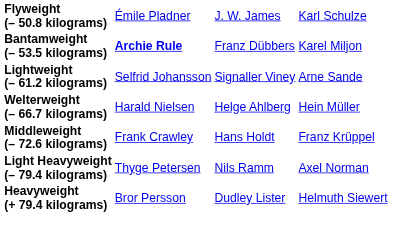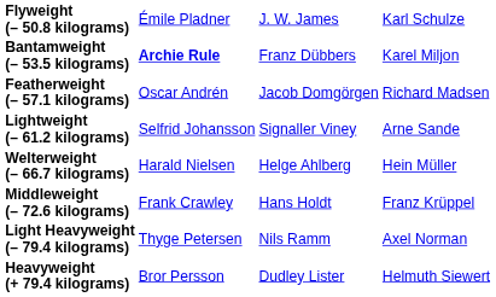+ row: Featherweight (– 57.1 kilograms) | Oscar Andrén | Jacob Domgörgen | Richard Madsen
